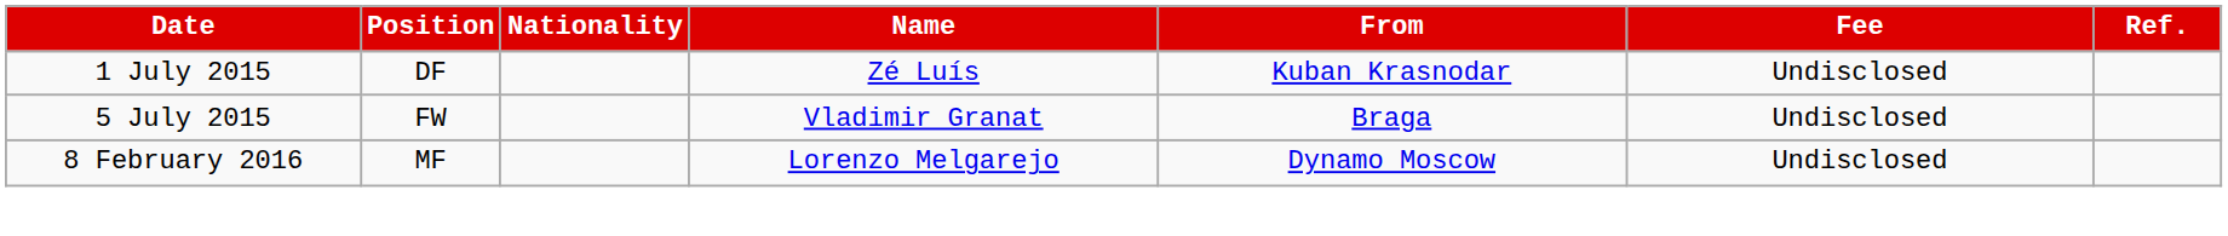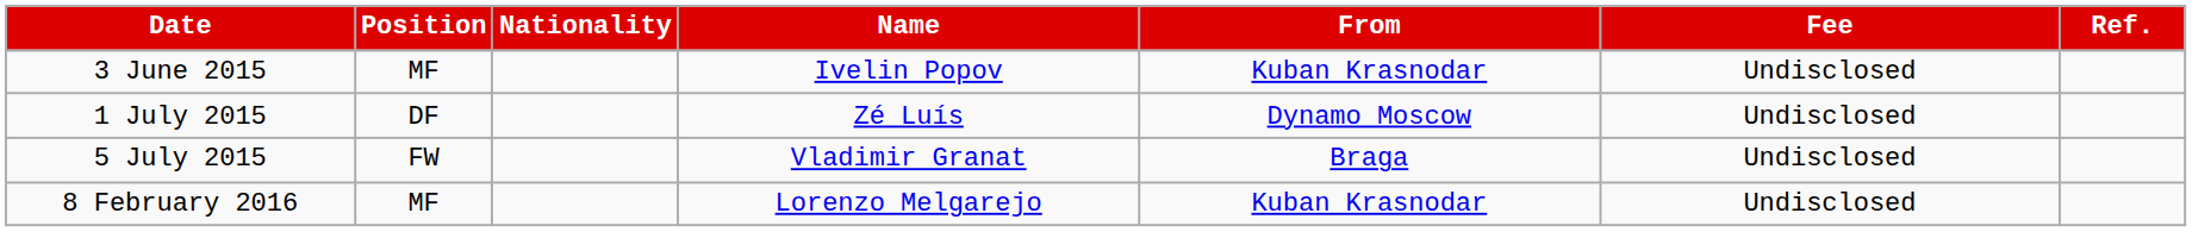+ row: 3 June 2015 | MF | Ivelin Popov | Kuban Krasnodar | Undisclosed
1 July 2015 | From: Kuban Krasnodar -> Dynamo Moscow
8 February 2016 | From: Dynamo Moscow -> Kuban Krasnodar
